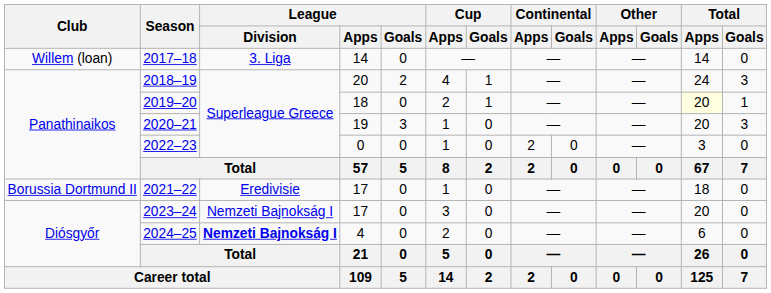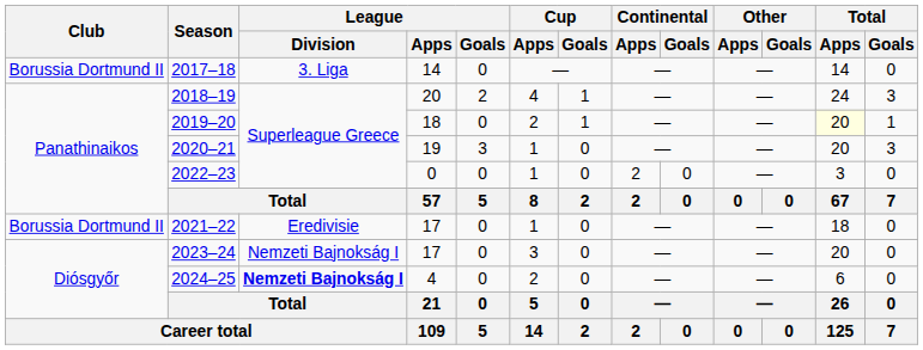2017–18 | Club: Willem (loan) -> Borussia Dortmund II
